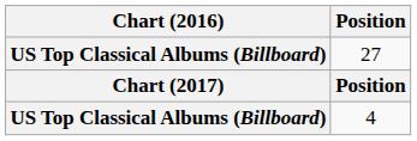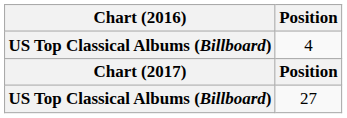rows swapped: 27 <-> 4
